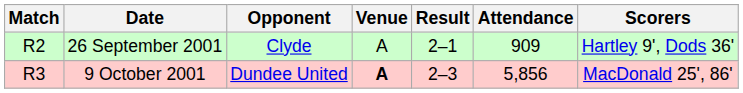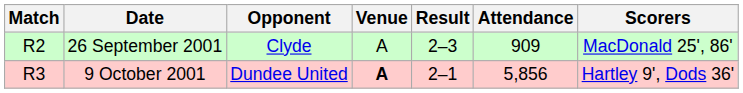26 September 2001 | Result: 2–1 -> 2–3
26 September 2001 | Scorers: Hartley 9', Dods 36' -> MacDonald 25', 86'
9 October 2001 | Result: 2–3 -> 2–1
9 October 2001 | Scorers: MacDonald 25', 86' -> Hartley 9', Dods 36'
